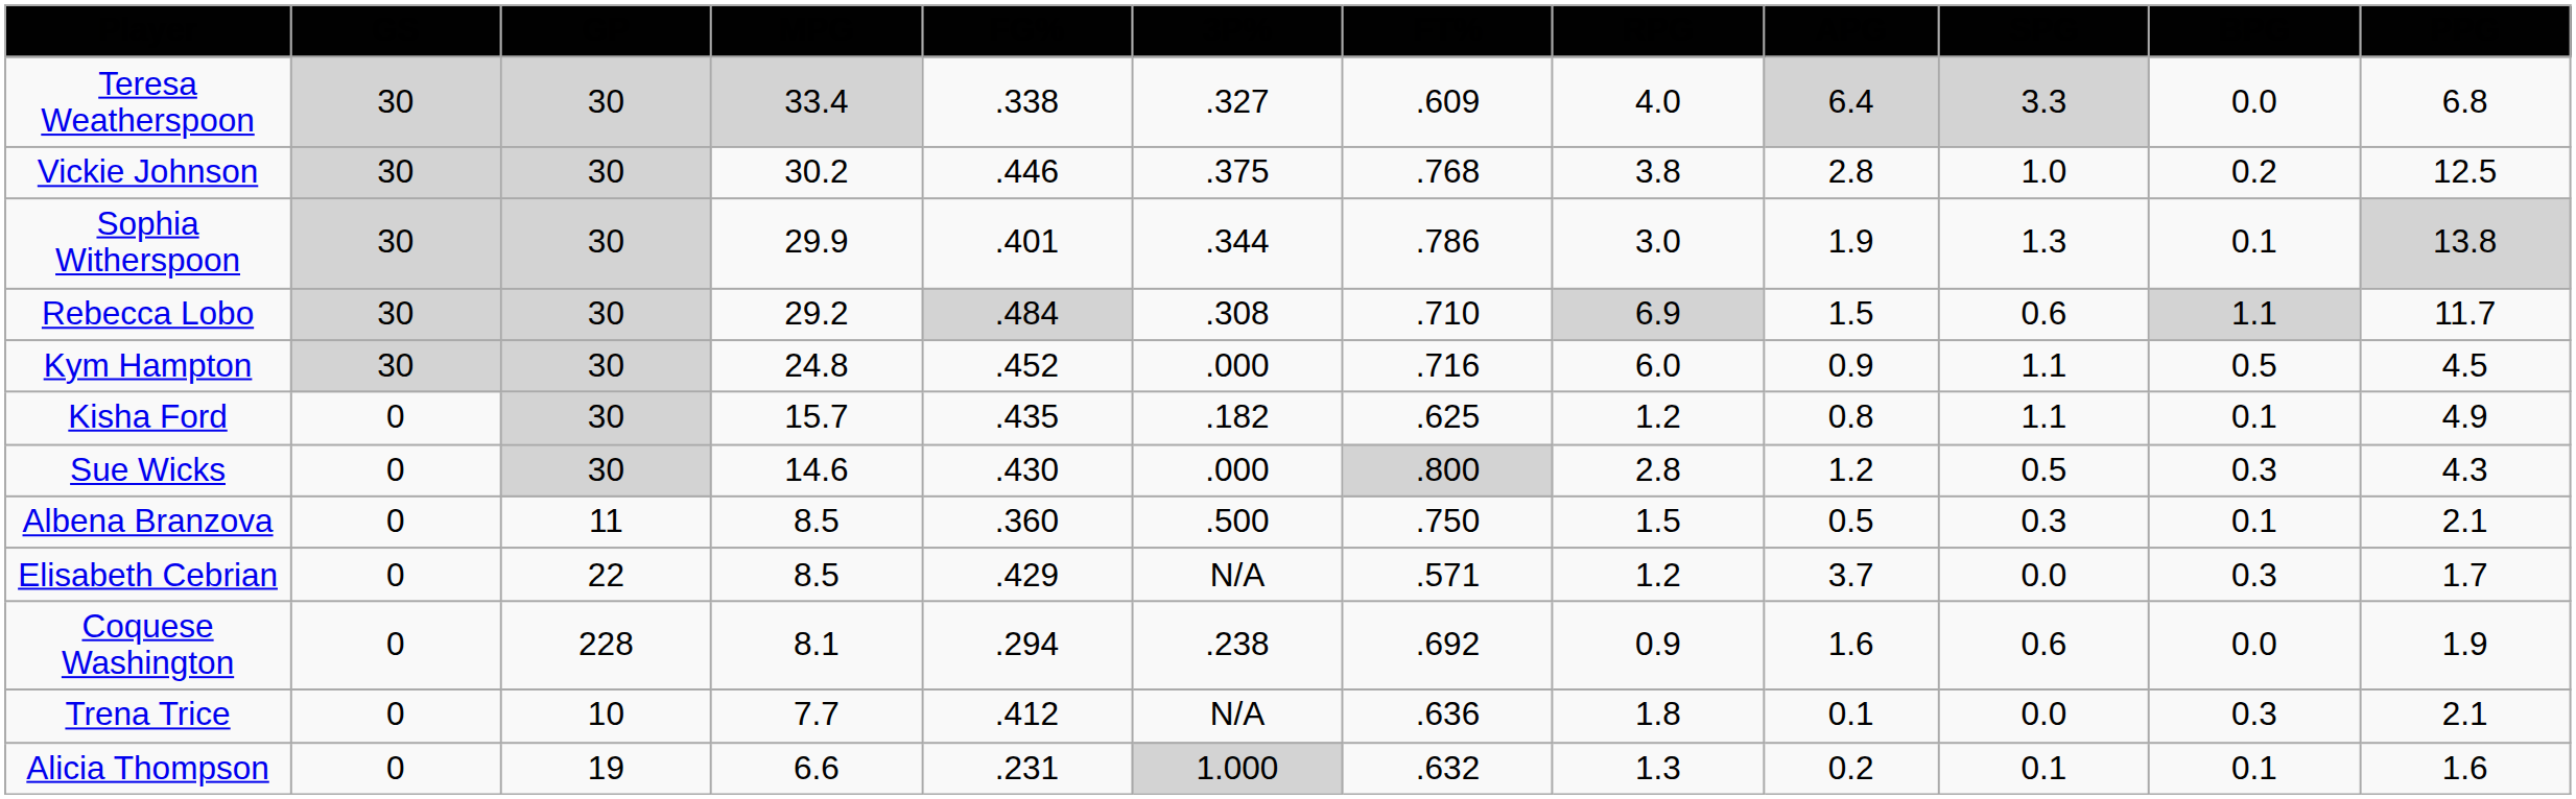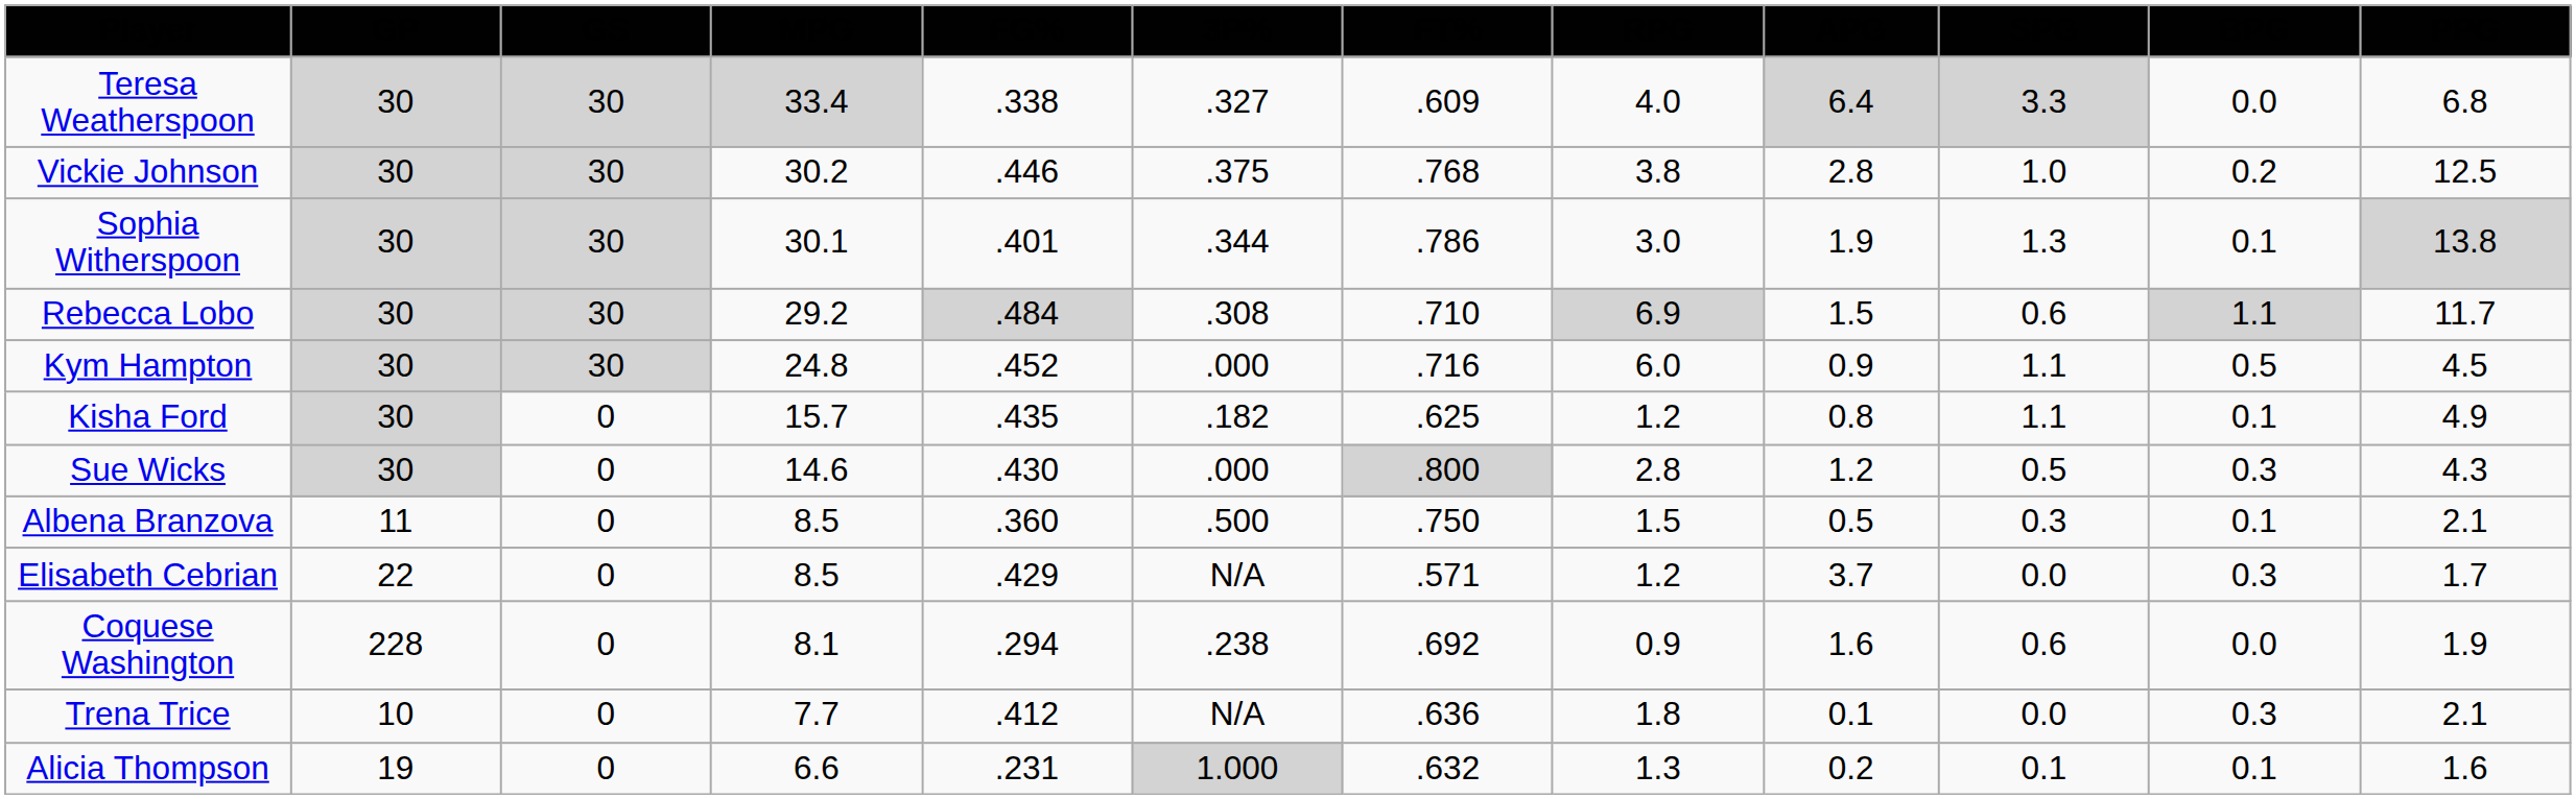columns swapped: GP <-> GS
Sophia Witherspoon | MPG: 29.9 -> 30.1
